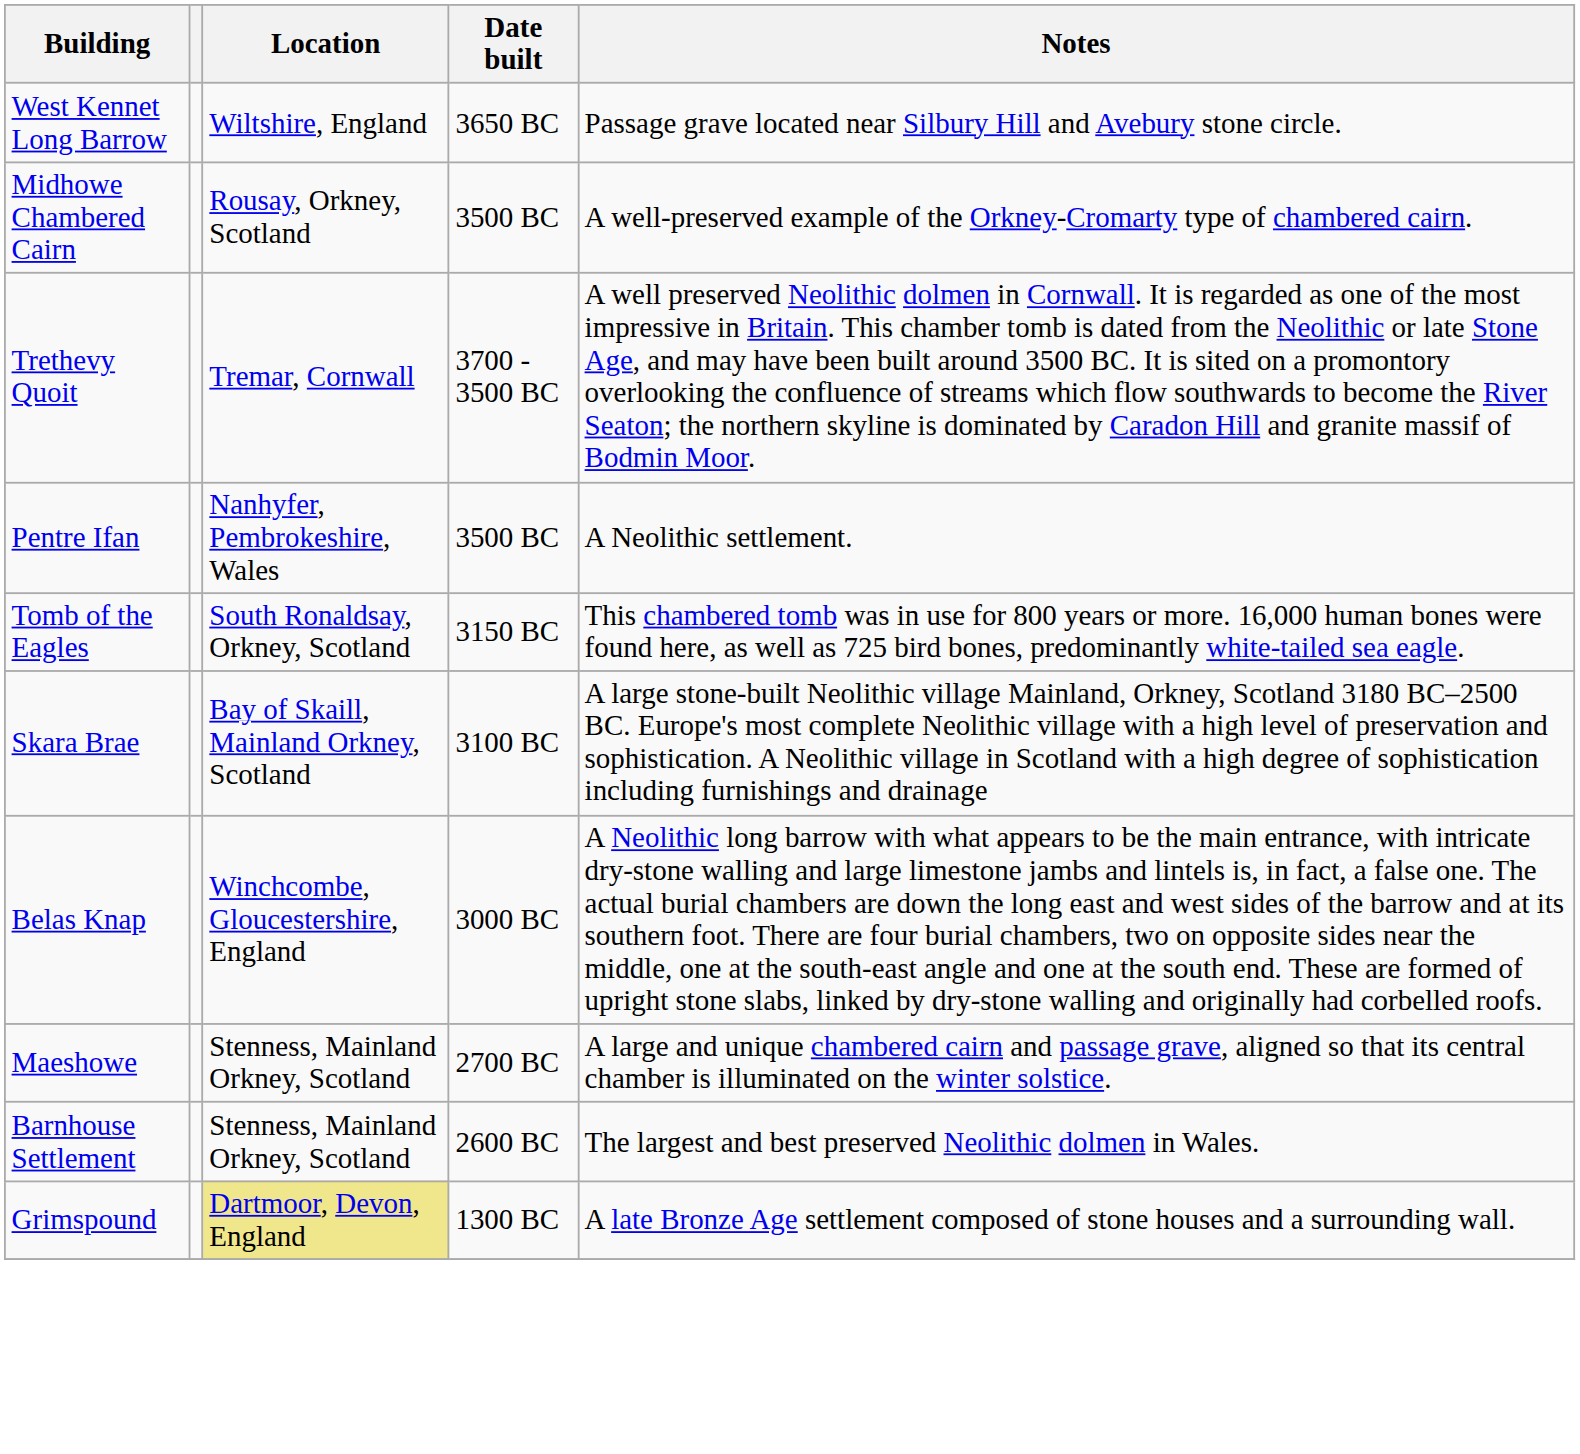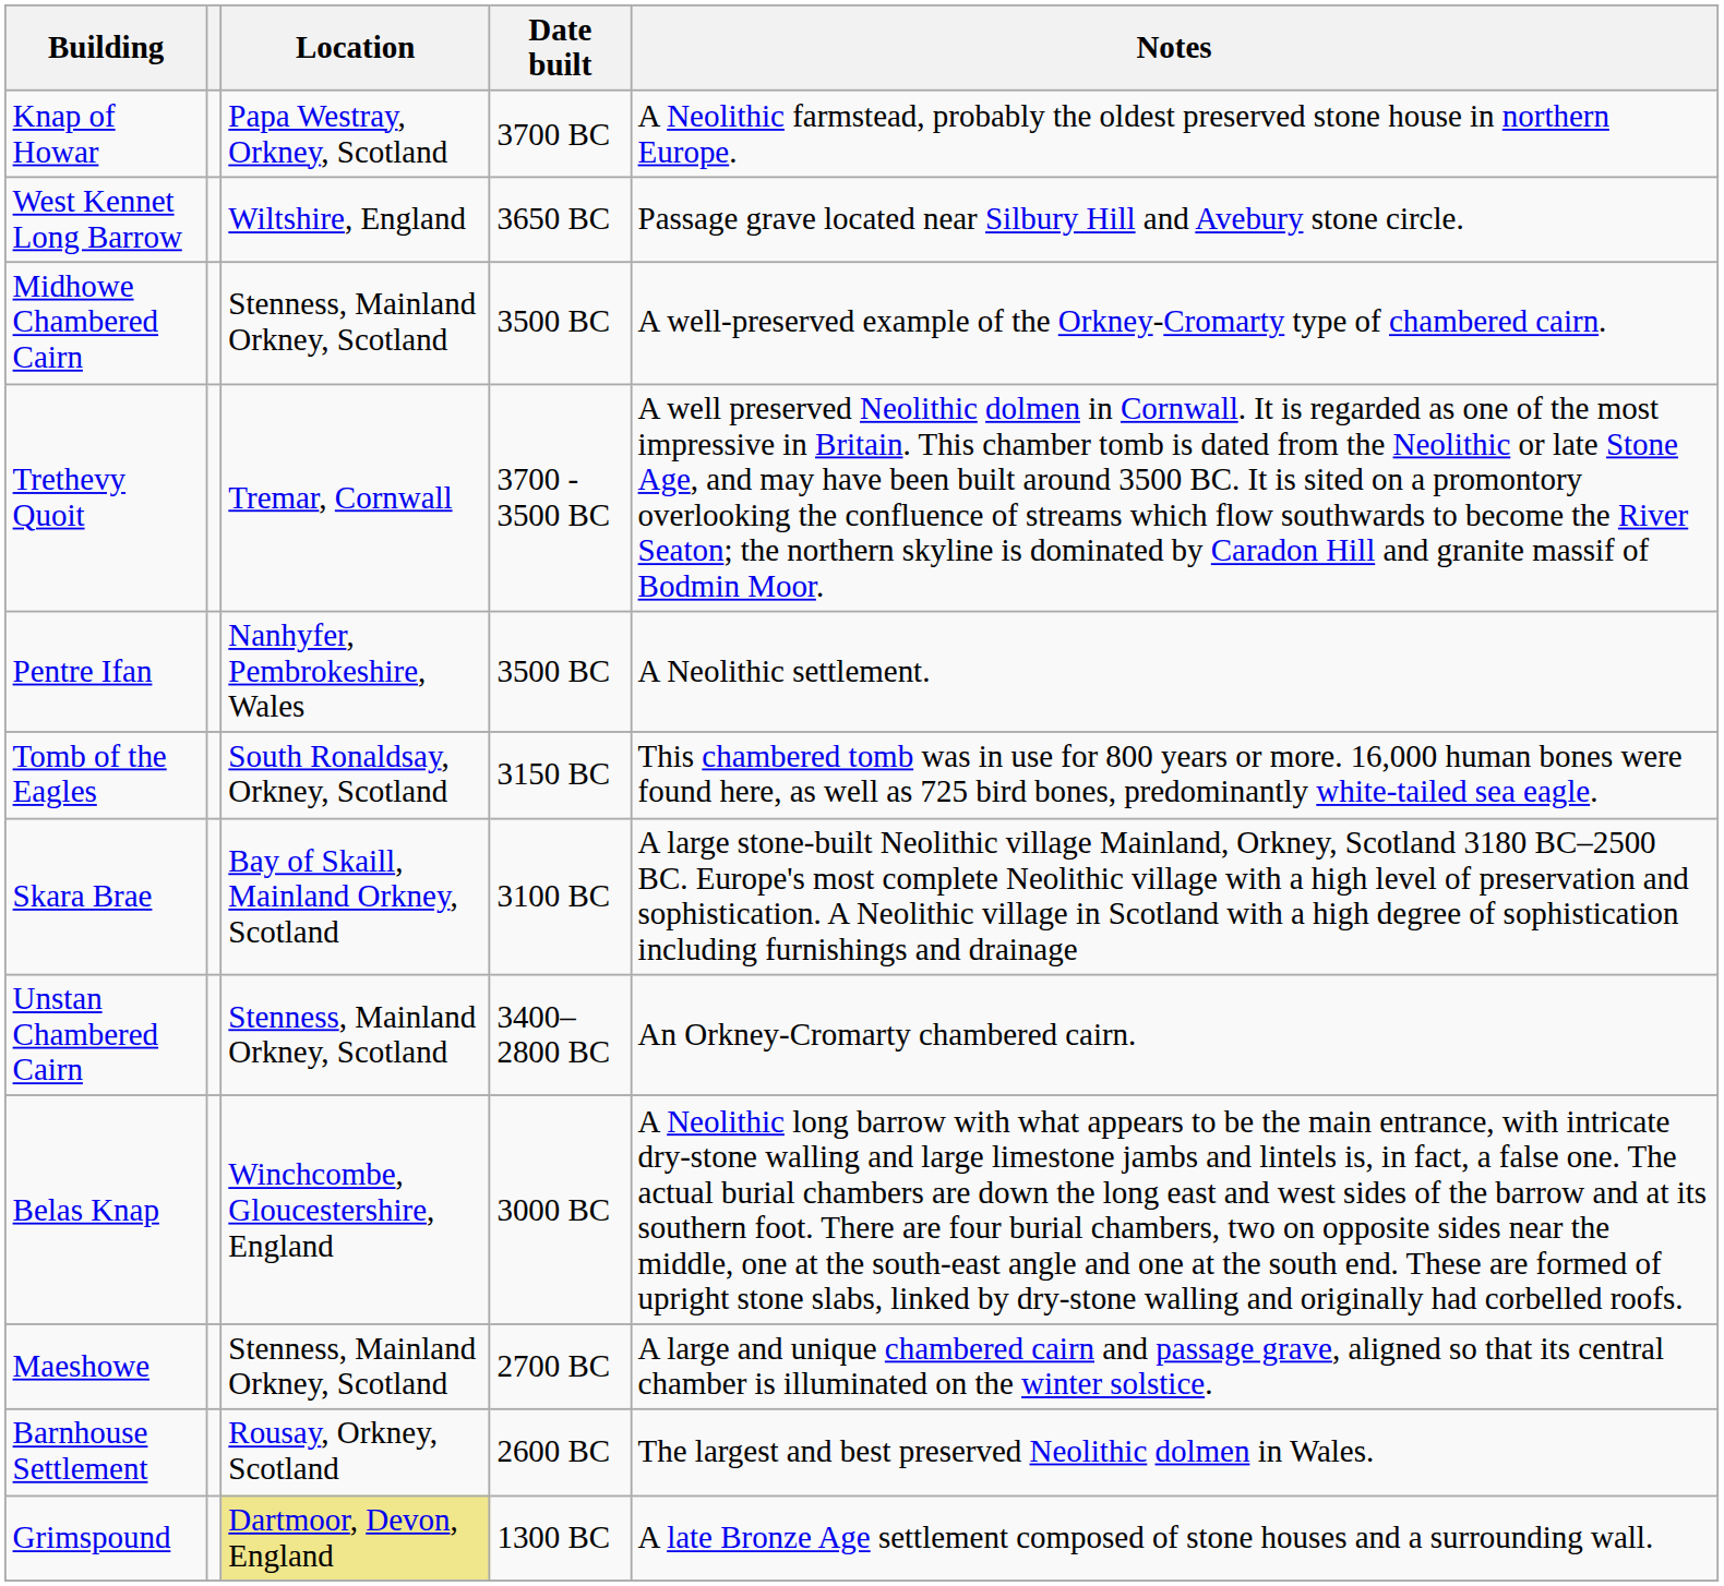+ row: Knap of Howar | Papa Westray, Orkney, Scotland | 3700 BC | A Neolithic farmstead, probably the oldest preserved stone house in northern Europe.
Midhowe Chambered Cairn | Location: Rousay, Orkney, Scotland -> Stenness, Mainland Orkney, Scotland
+ row: Unstan Chambered Cairn | Stenness, Mainland Orkney, Scotland | 3400–2800 BC | An Orkney-Cromarty chambered cairn.
Barnhouse Settlement | Location: Stenness, Mainland Orkney, Scotland -> Rousay, Orkney, Scotland
